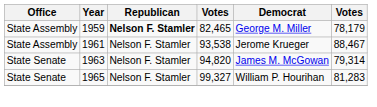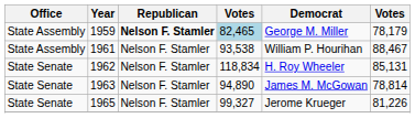1959 | column 4: no background -> lightblue background
1961 | Democrat: Jerome Krueger -> William P. Hourihan
+ row: State Senate | 1962 | Nelson F. Stamler | 118,834 | H. Roy Wheeler | 85,131
1963 | column 4: 94,820 -> 94,890
1963 | column 6: 79,314 -> 78,814
1965 | Democrat: William P. Hourihan -> Jerome Krueger
1965 | column 6: 81,283 -> 81,226
